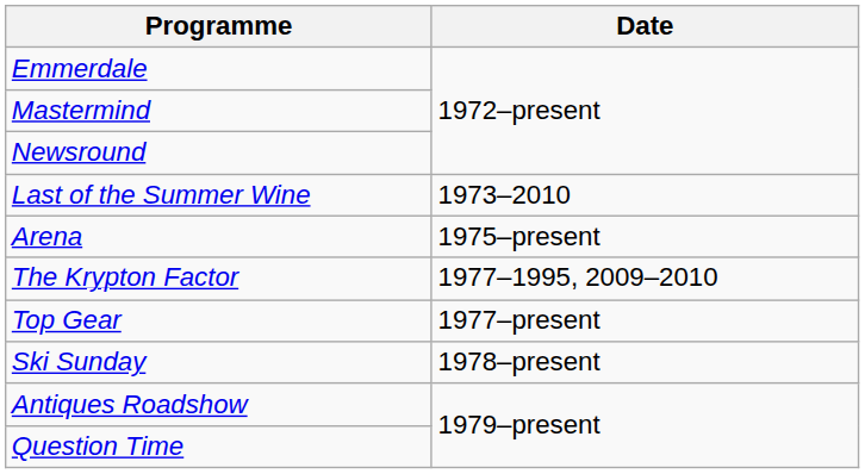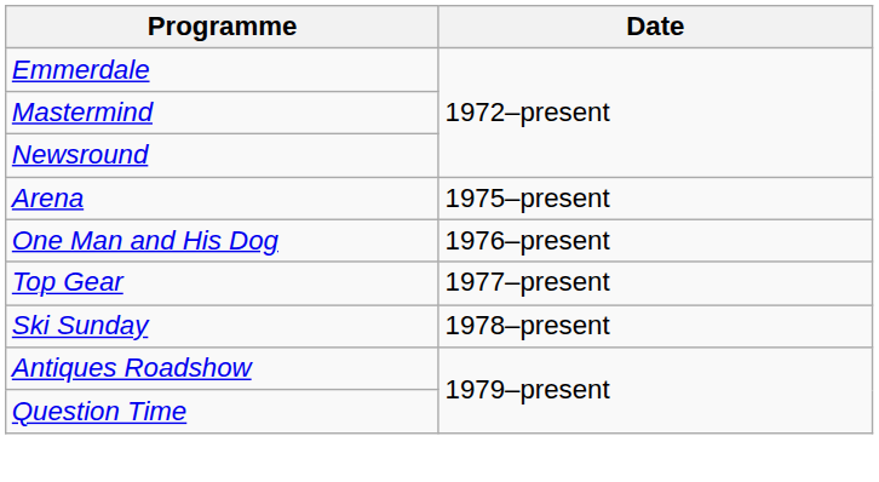- row: Last of the Summer Wine | 1973–2010
+ row: One Man and His Dog | 1976–present
- row: The Krypton Factor | 1977–1995, 2009–2010
